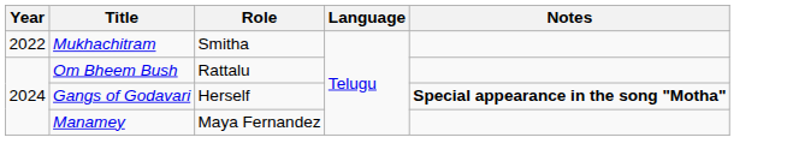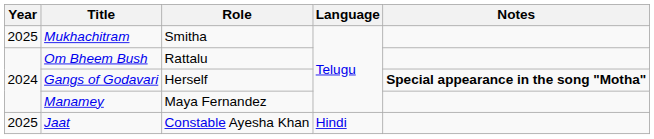Mukhachitram | Year: 2022 -> 2025
+ row: 2025 | Jaat | Constable Ayesha Khan | Hindi
